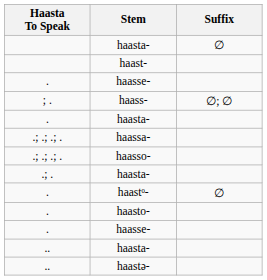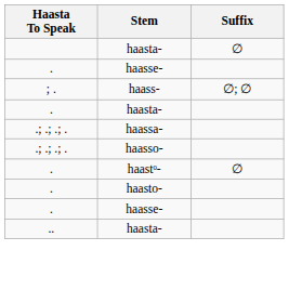- row: haast-
- row: .; . | haasta-
- row: .. | haastə-
